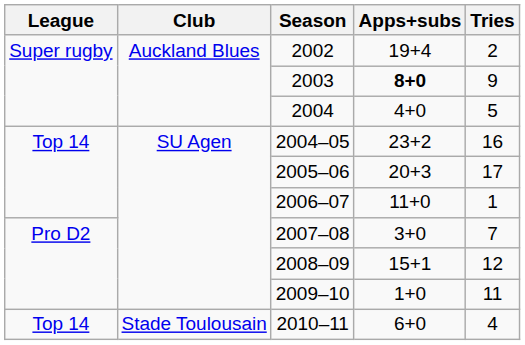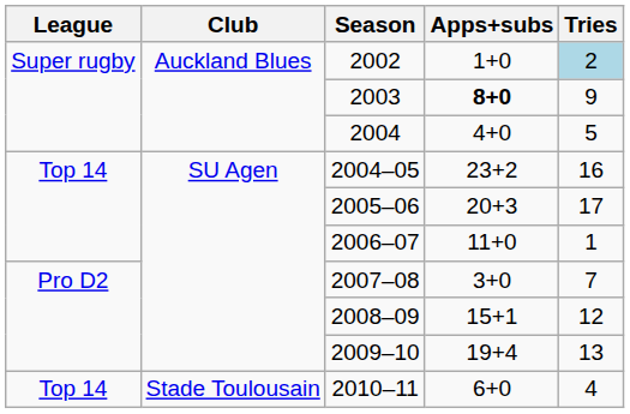2002 | Apps+subs: 19+4 -> 1+0
2002 | Tries: no background -> lightblue background
2009–10 | Apps+subs: 1+0 -> 19+4
2009–10 | Tries: 11 -> 13
